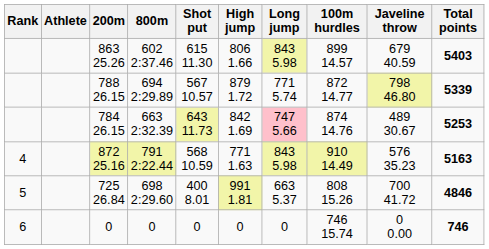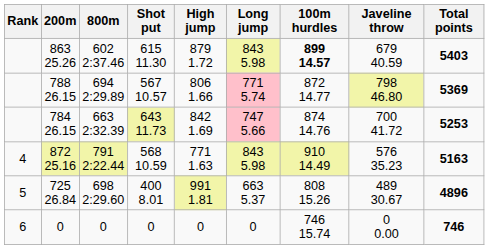- column: Athlete
863 25.26 | High jump: 806 1.66 -> 879 1.72
863 25.26 | 100m hurdles: normal -> bold
788 26.15 | High jump: 879 1.72 -> 806 1.66
788 26.15 | Long jump: no background -> pink background
788 26.15 | Total points: 5339 -> 5369
784 26.15 | Javeline throw: 489 30.67 -> 700 41.72
725 26.84 | Javeline throw: 700 41.72 -> 489 30.67
725 26.84 | Total points: 4846 -> 4896
